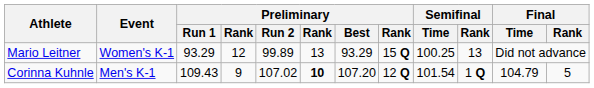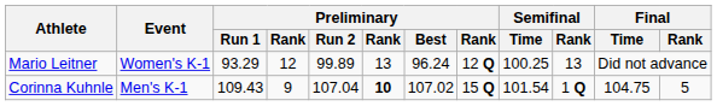Mario Leitner | Preliminary / Best: 93.29 -> 96.24
Mario Leitner | column 8: 15 Q -> 12 Q
Corinna Kuhnle | Preliminary / Run 2: 107.02 -> 107.04
Corinna Kuhnle | Preliminary / Best: 107.20 -> 107.02
Corinna Kuhnle | column 8: 12 Q -> 15 Q
Corinna Kuhnle | Final / Time: 104.79 -> 104.75
